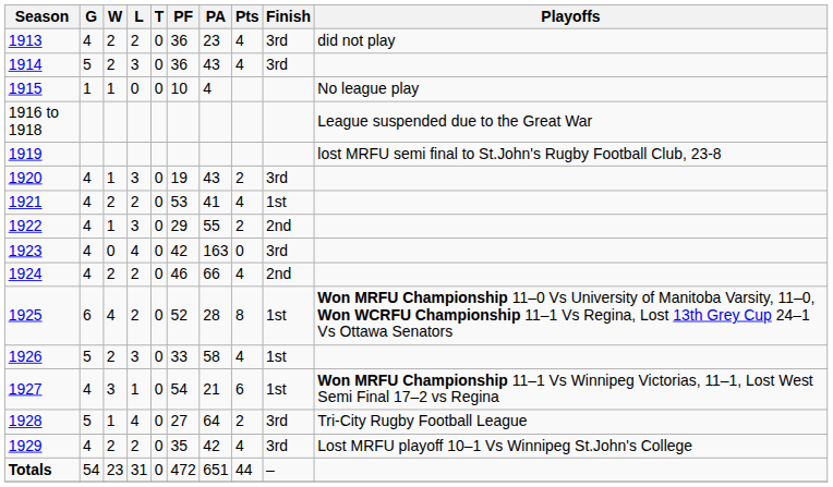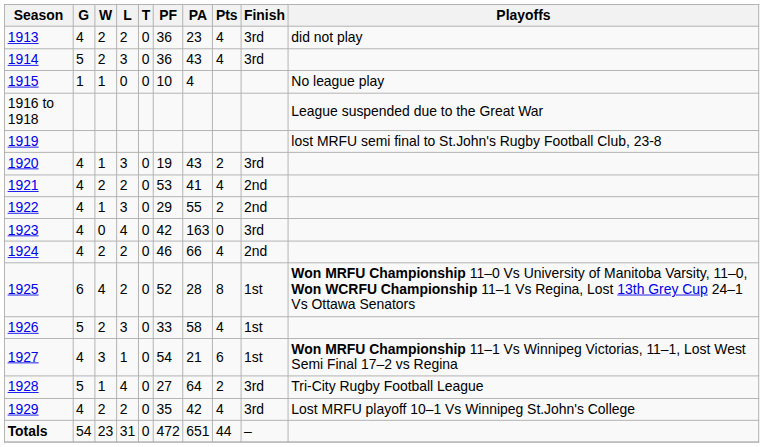1921 | Finish: 1st -> 2nd
